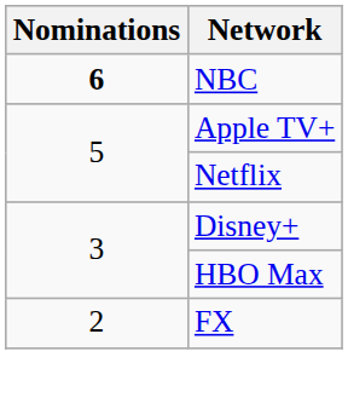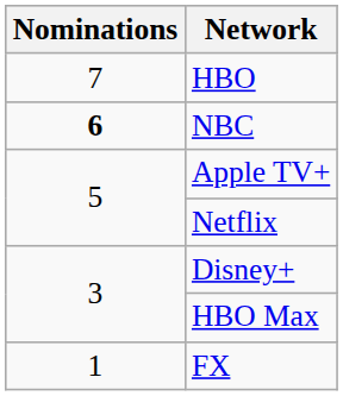+ row: 7 | HBO
FX | Nominations: 2 -> 1
